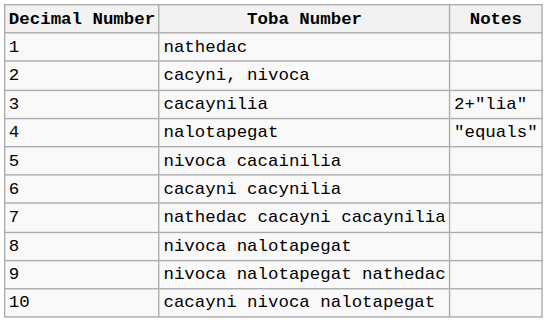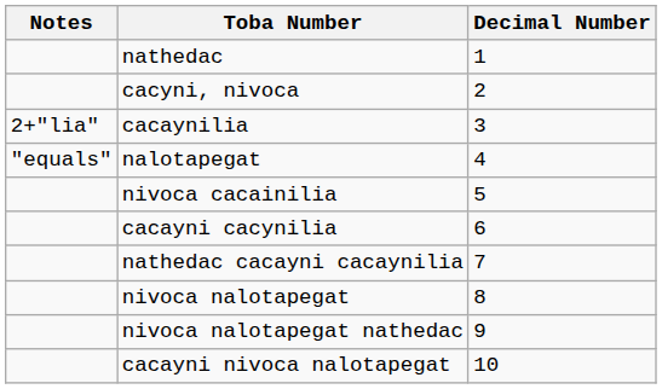columns swapped: Decimal Number <-> Notes
